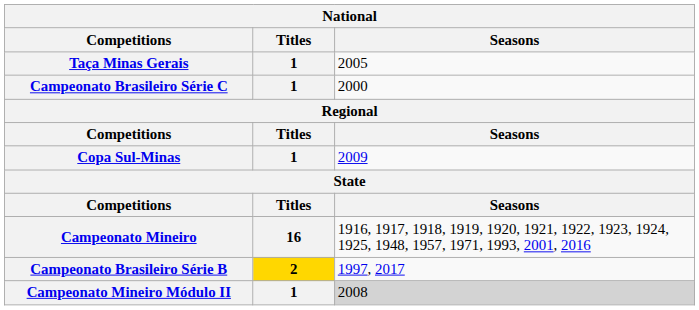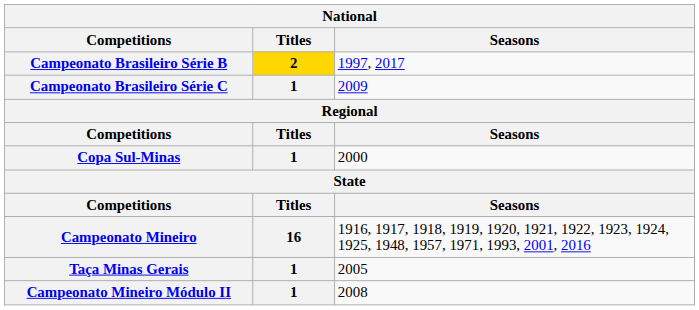rows swapped: Campeonato Brasileiro Série B <-> Taça Minas Gerais
Campeonato Brasileiro Série C | Seasons: 2000 -> 2009
Copa Sul-Minas | Seasons: 2009 -> 2000
Campeonato Mineiro Módulo II | Seasons: lightgrey background -> no background
